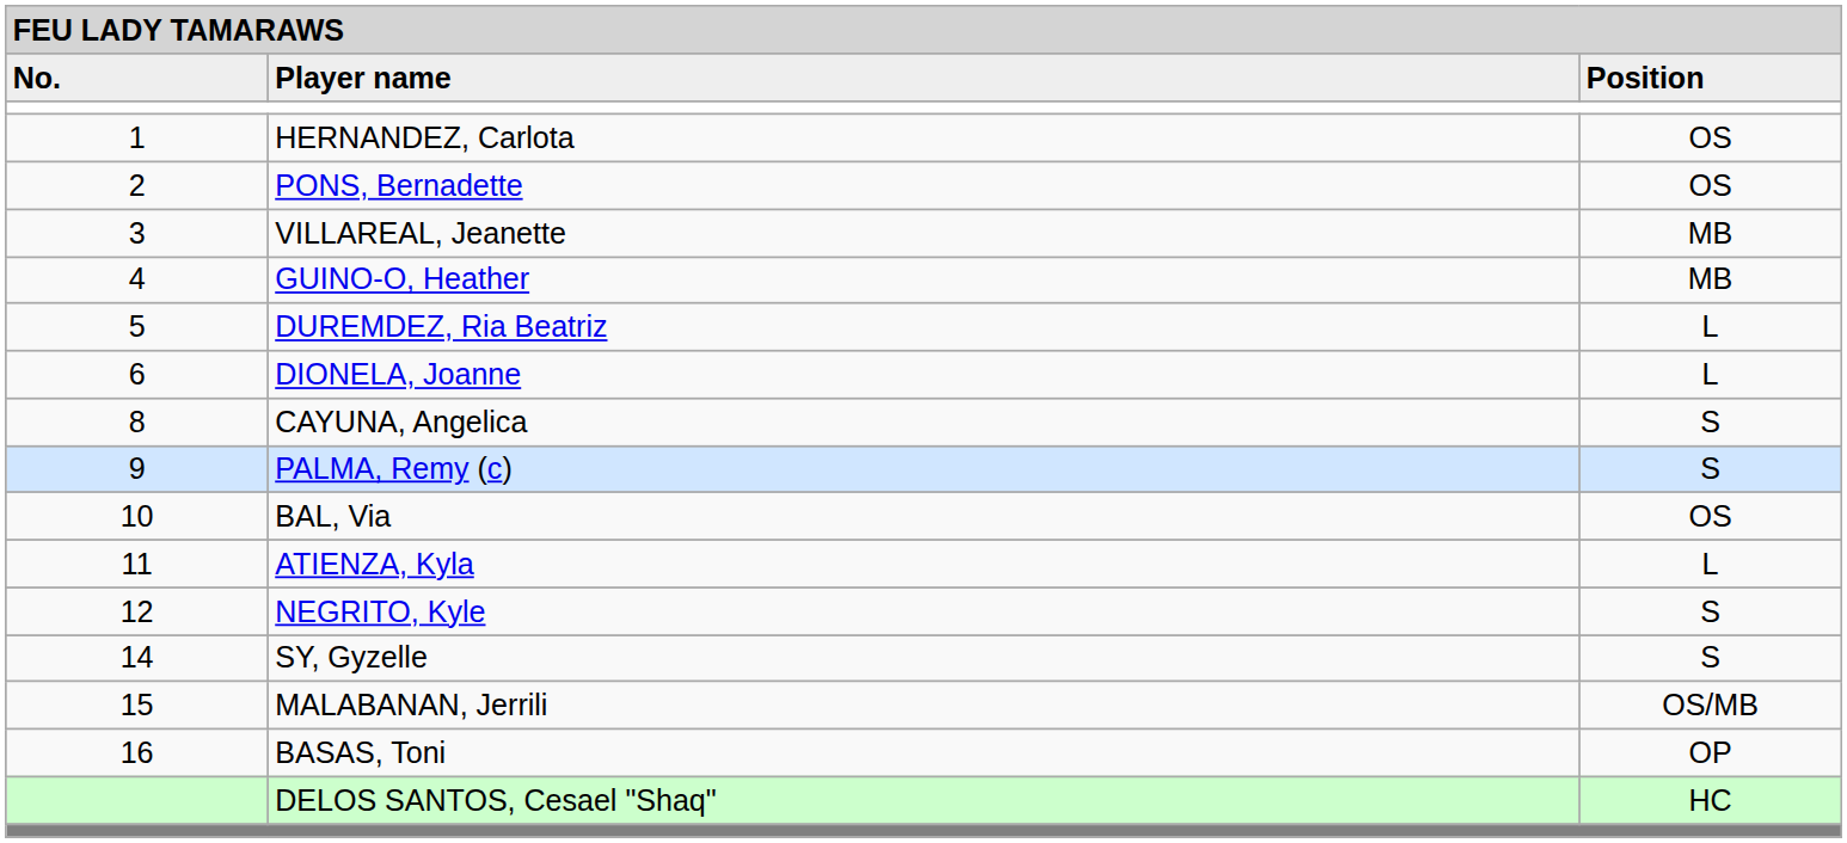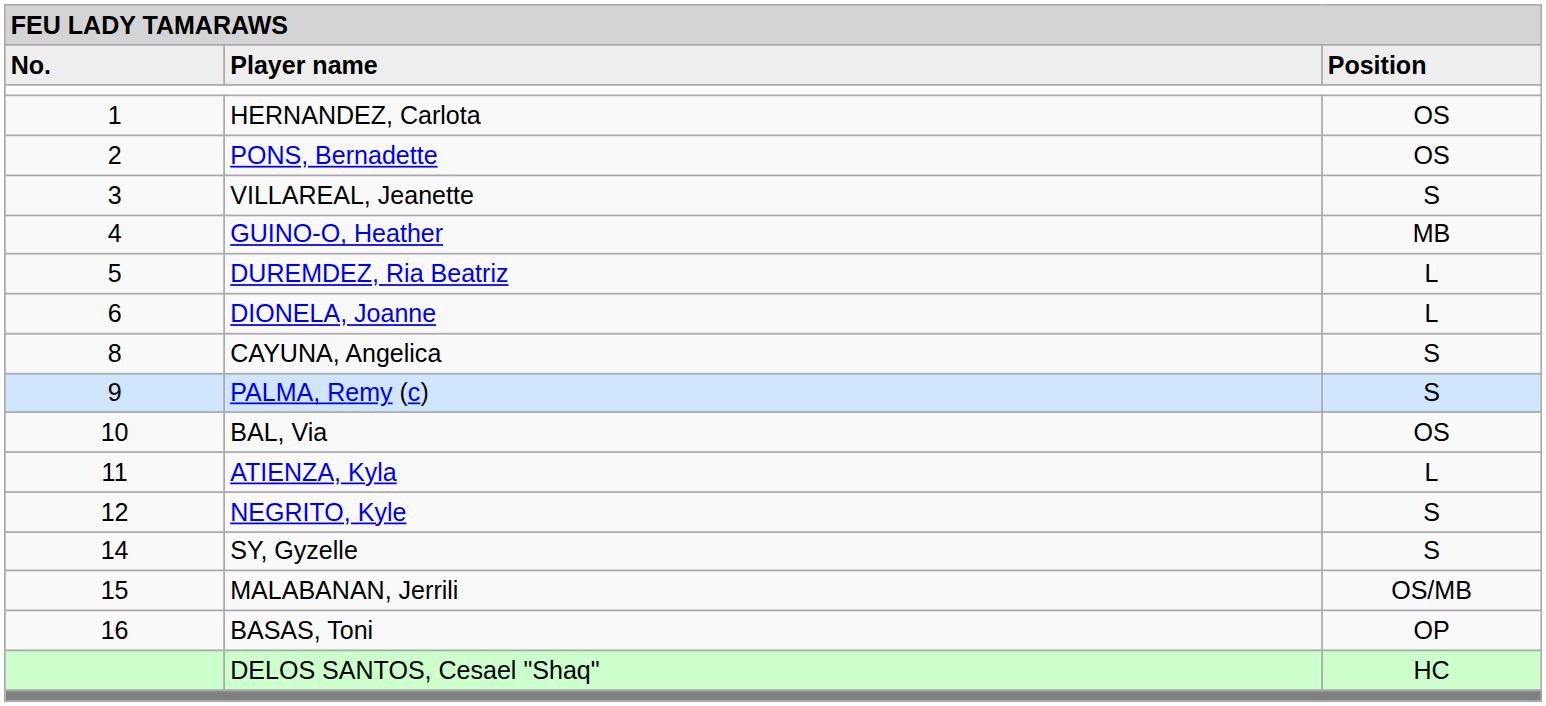VILLAREAL, Jeanette | column 3: MB -> S
